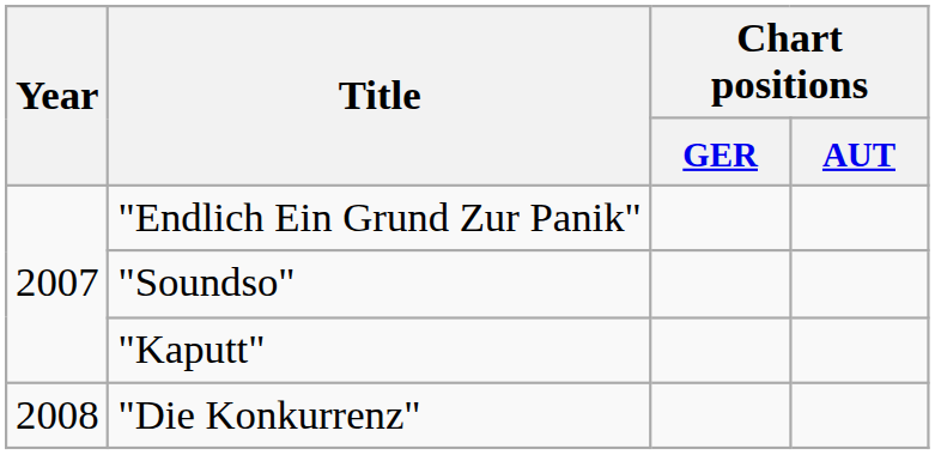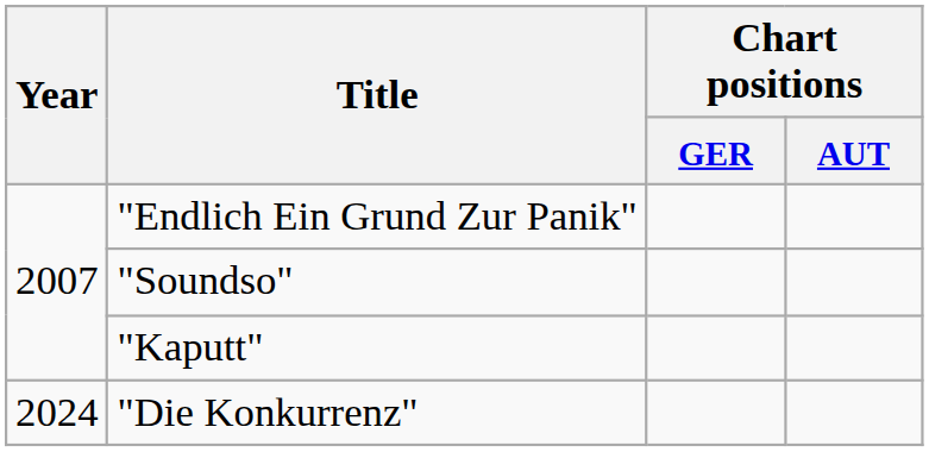"Die Konkurrenz" | Year: 2008 -> 2024
